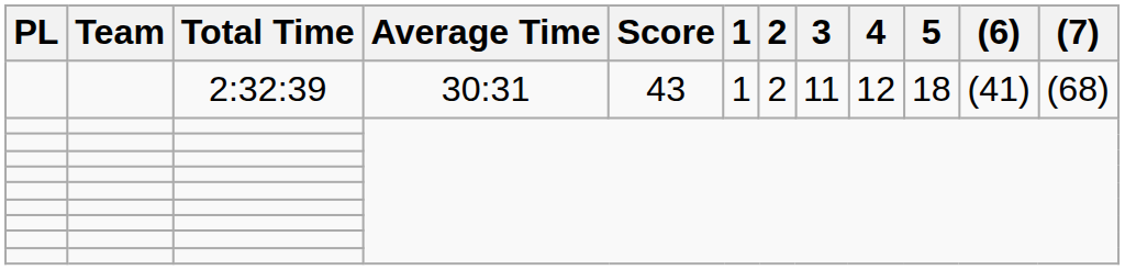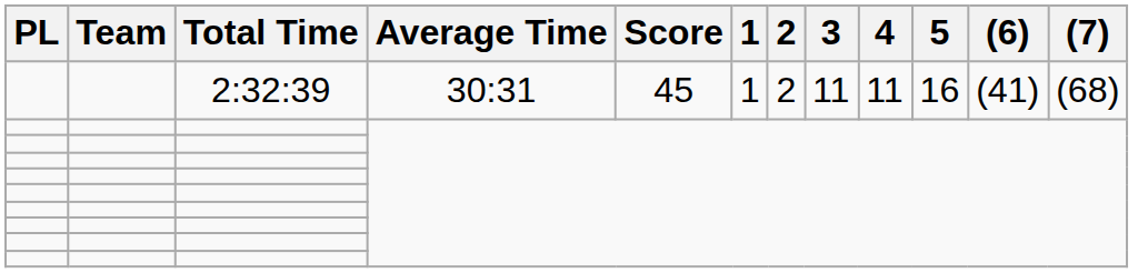2:32:39 | Score: 43 -> 45
2:32:39 | 4: 12 -> 11
2:32:39 | 5: 18 -> 16
